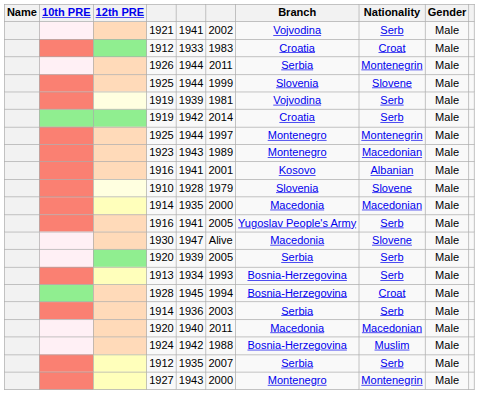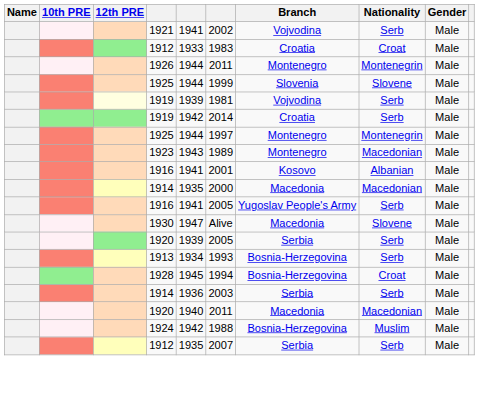1926 | Branch: Serbia -> Montenegro
- row: 1910 | 1928 | 1979 | Slovenia | Slovene | Male
- row: 1927 | 1943 | 2000 | Montenegro | Montenegrin | Male
